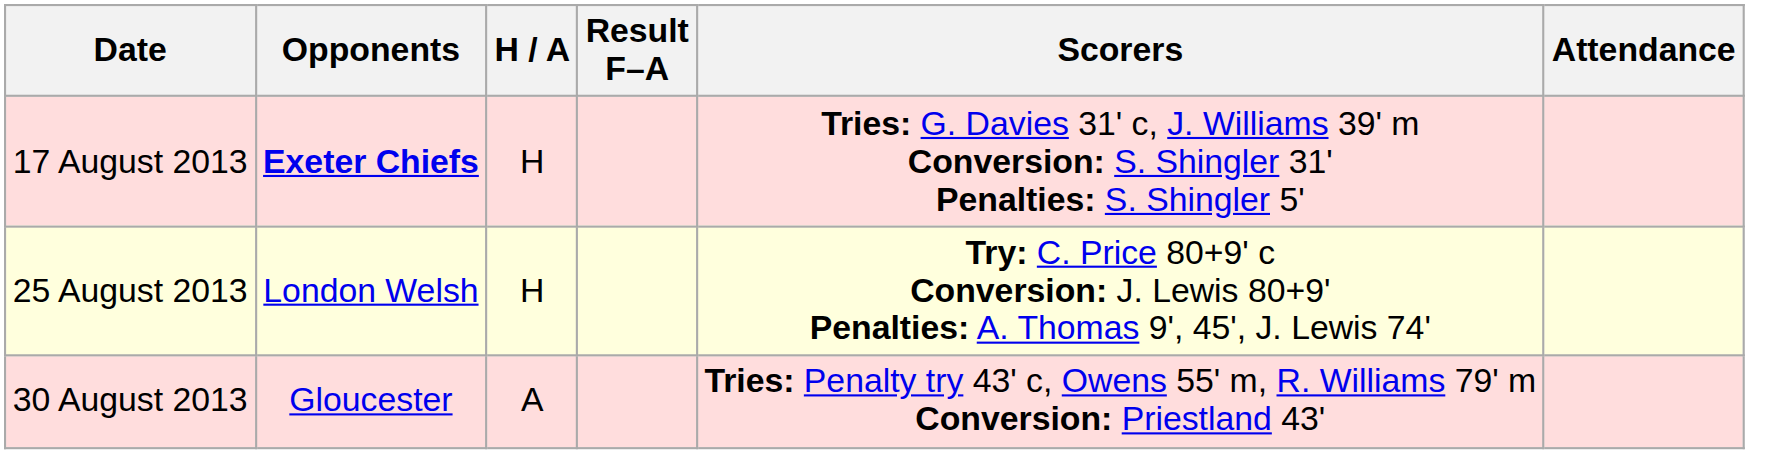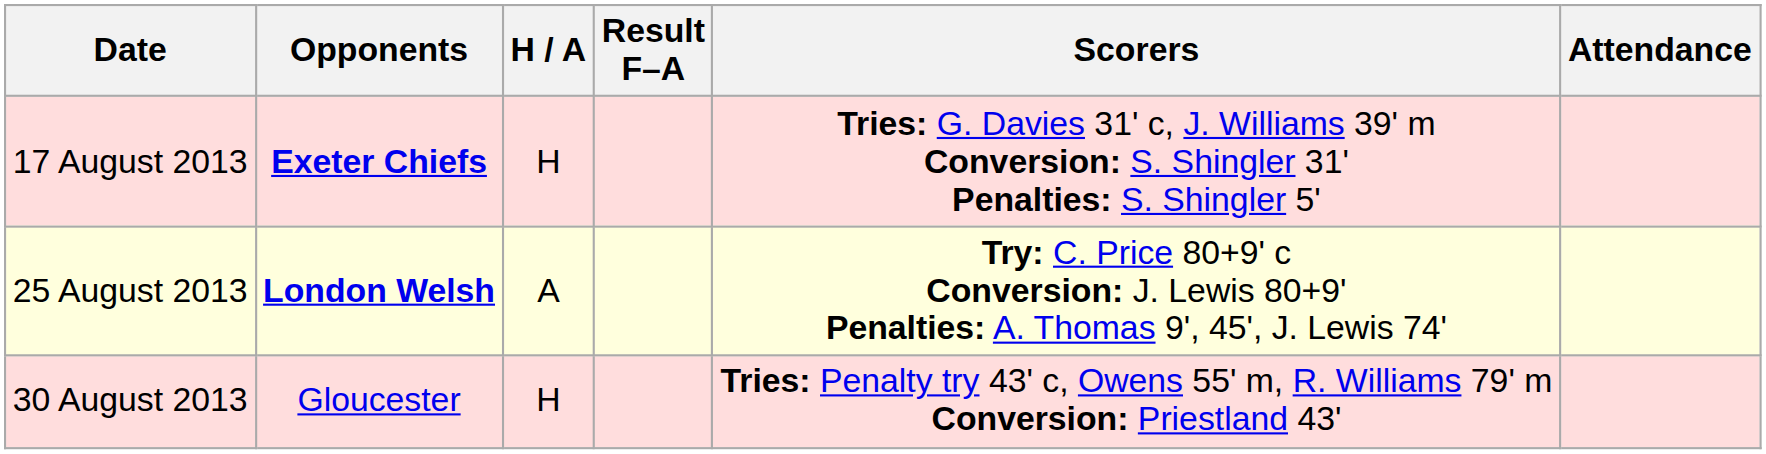25 August 2013 | Opponents: normal -> bold
25 August 2013 | H / A: H -> A
30 August 2013 | H / A: A -> H
